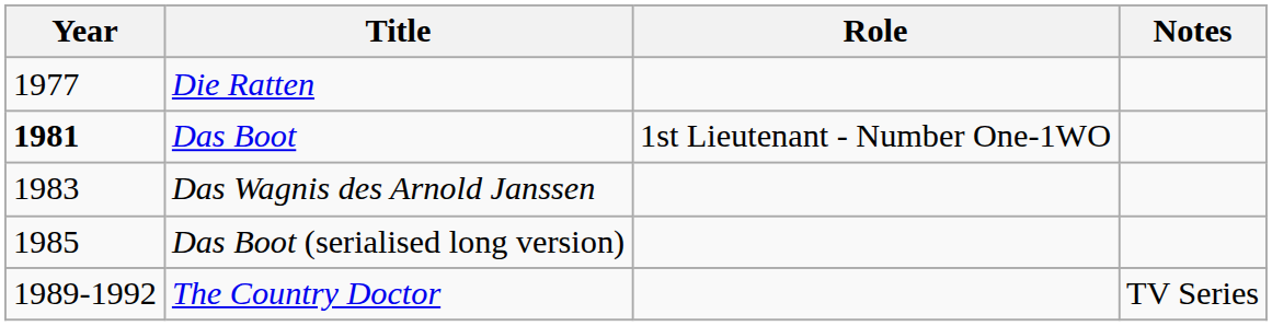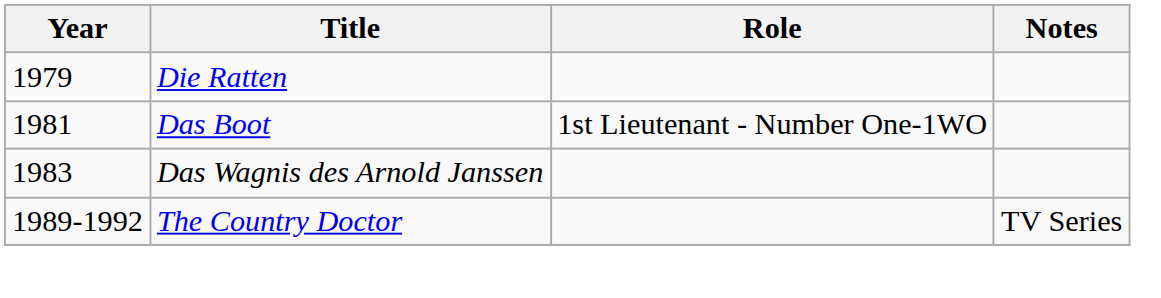Die Ratten | Year: 1977 -> 1979
Das Boot | Year: bold -> normal
- row: 1985 | Das Boot (serialised long version)
